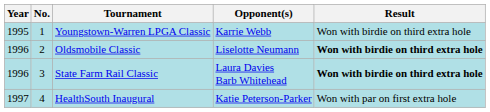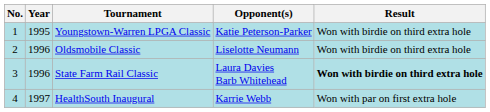columns swapped: No. <-> Year
Youngstown-Warren LPGA Classic | Opponent(s): Karrie Webb -> Katie Peterson-Parker
Oldsmobile Classic | Result: bold -> normal
HealthSouth Inaugural | Opponent(s): Katie Peterson-Parker -> Karrie Webb
